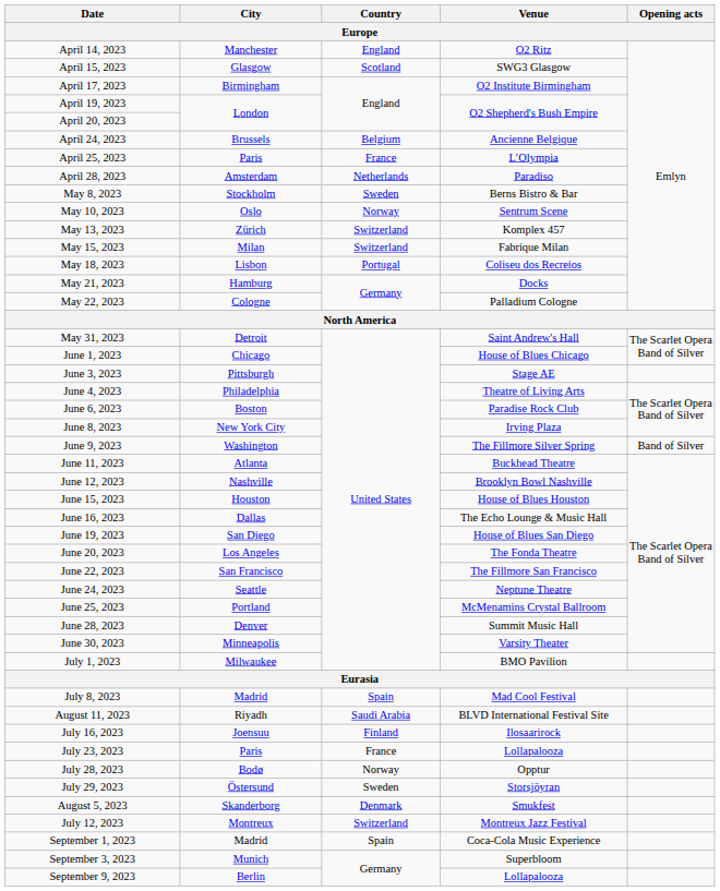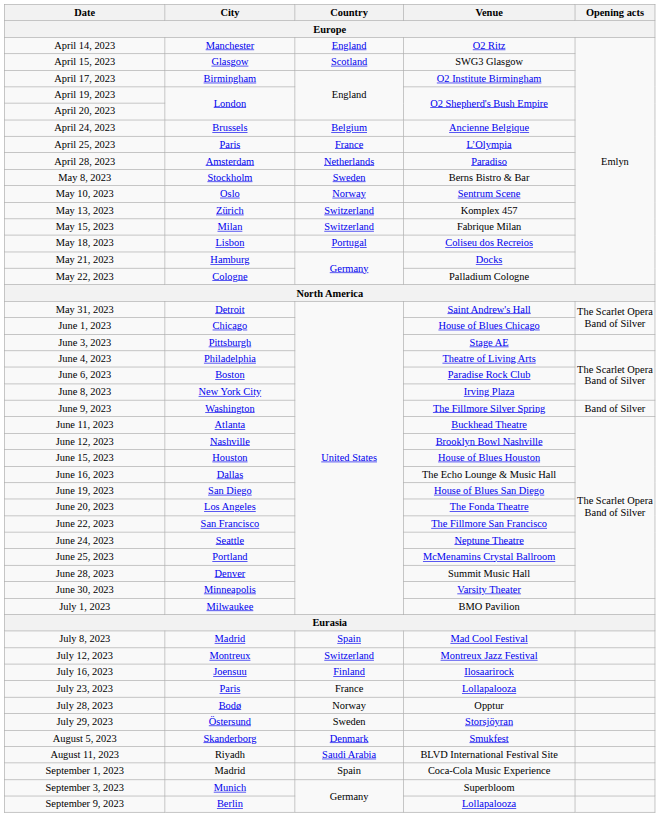rows swapped: July 12, 2023 <-> August 11, 2023
